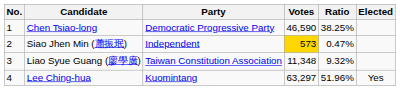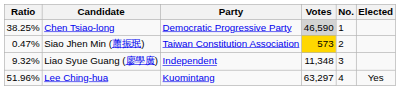columns swapped: No. <-> Ratio
Chen Tsiao-long | Votes: no background -> lightgrey background
Siao Jhen Min (蕭振珉) | Party: Independent -> Taiwan Constitution Association
Liao Syue Guang (廖學廣) | Party: Taiwan Constitution Association -> Independent
